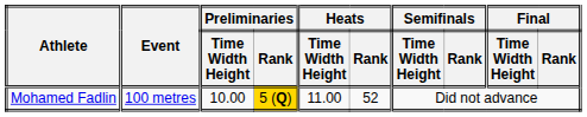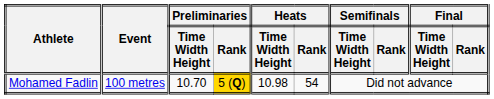Mohamed Fadlin | Preliminaries / Time Width Height: 10.00 -> 10.70
Mohamed Fadlin | Heats / Time Width Height: 11.00 -> 10.98
Mohamed Fadlin | Heats / Rank: 52 -> 54
